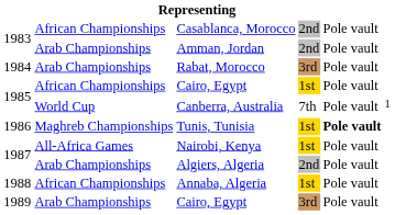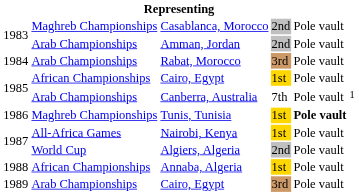Casablanca, Morocco | column 2: African Championships -> Maghreb Championships
Canberra, Australia | column 2: World Cup -> Arab Championships
Algiers, Algeria | column 2: Arab Championships -> World Cup
